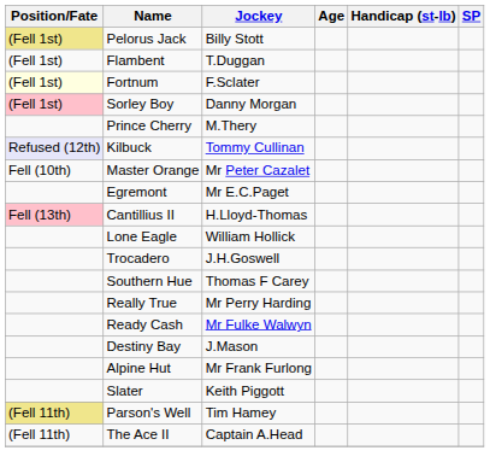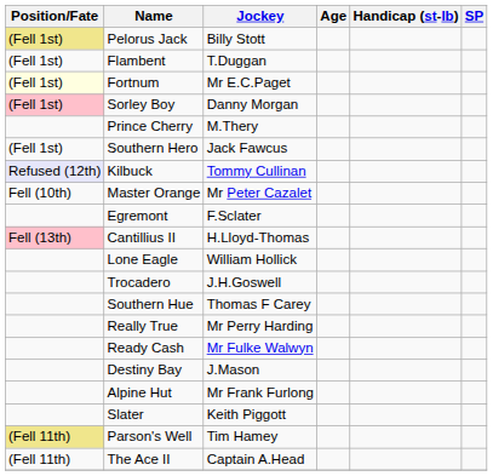Fortnum | Jockey: F.Sclater -> Mr E.C.Paget
+ row: (Fell 1st) | Southern Hero | Jack Fawcus
Egremont | Jockey: Mr E.C.Paget -> F.Sclater
